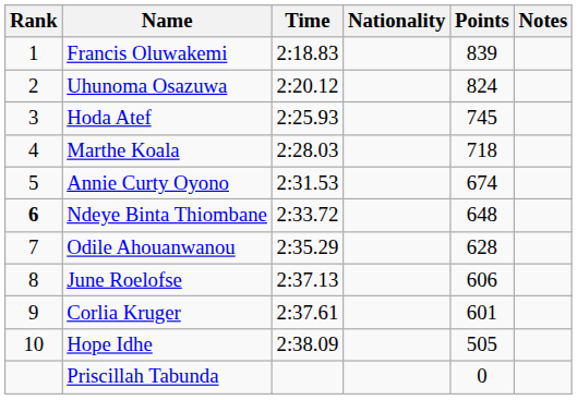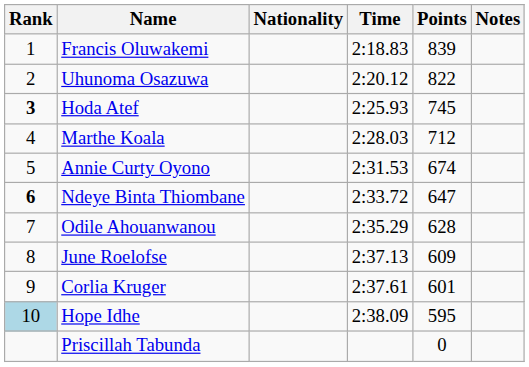columns swapped: Nationality <-> Time
Uhunoma Osazuwa | Points: 824 -> 822
Hoda Atef | Rank: normal -> bold
Marthe Koala | Points: 718 -> 712
Ndeye Binta Thiombane | Points: 648 -> 647
June Roelofse | Points: 606 -> 609
Hope Idhe | Rank: no background -> lightblue background
Hope Idhe | Points: 505 -> 595
